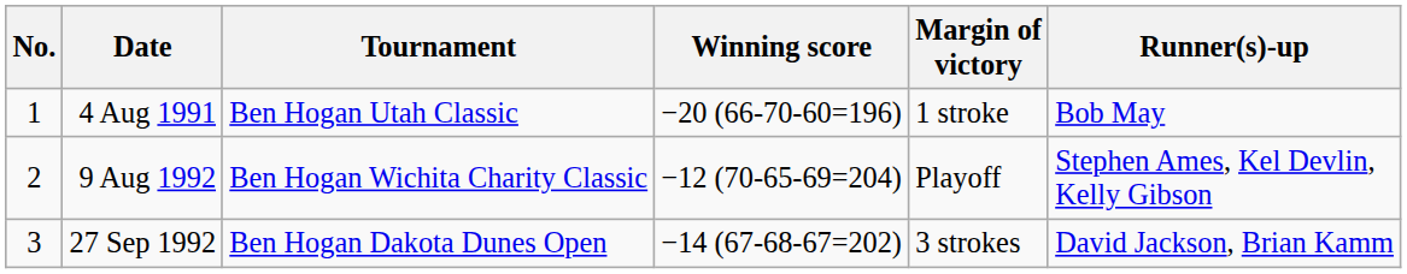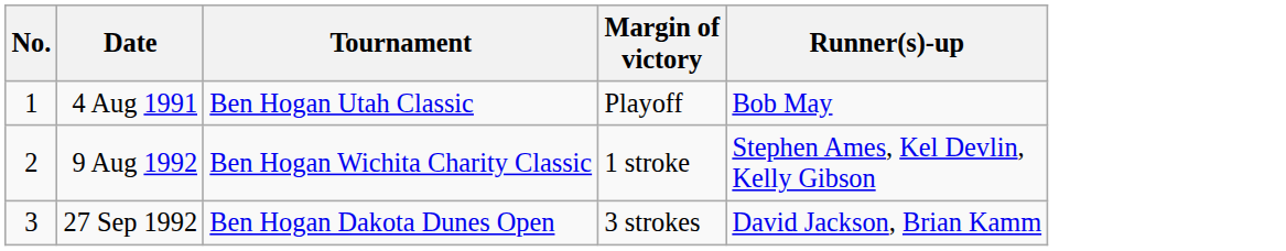- column: Winning score | −20 (66-70-60=196) | −12 (70-65-69=204) | −14 (67-68-67=202)
4 Aug 1991 | Margin of victory: 1 stroke -> Playoff
9 Aug 1992 | Margin of victory: Playoff -> 1 stroke
